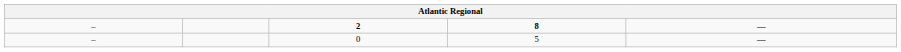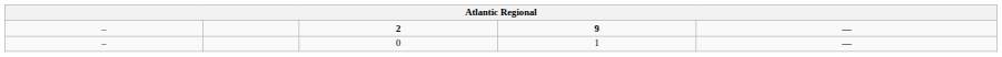2 | column 4: 8 -> 9
0 | column 4: 5 -> 1
